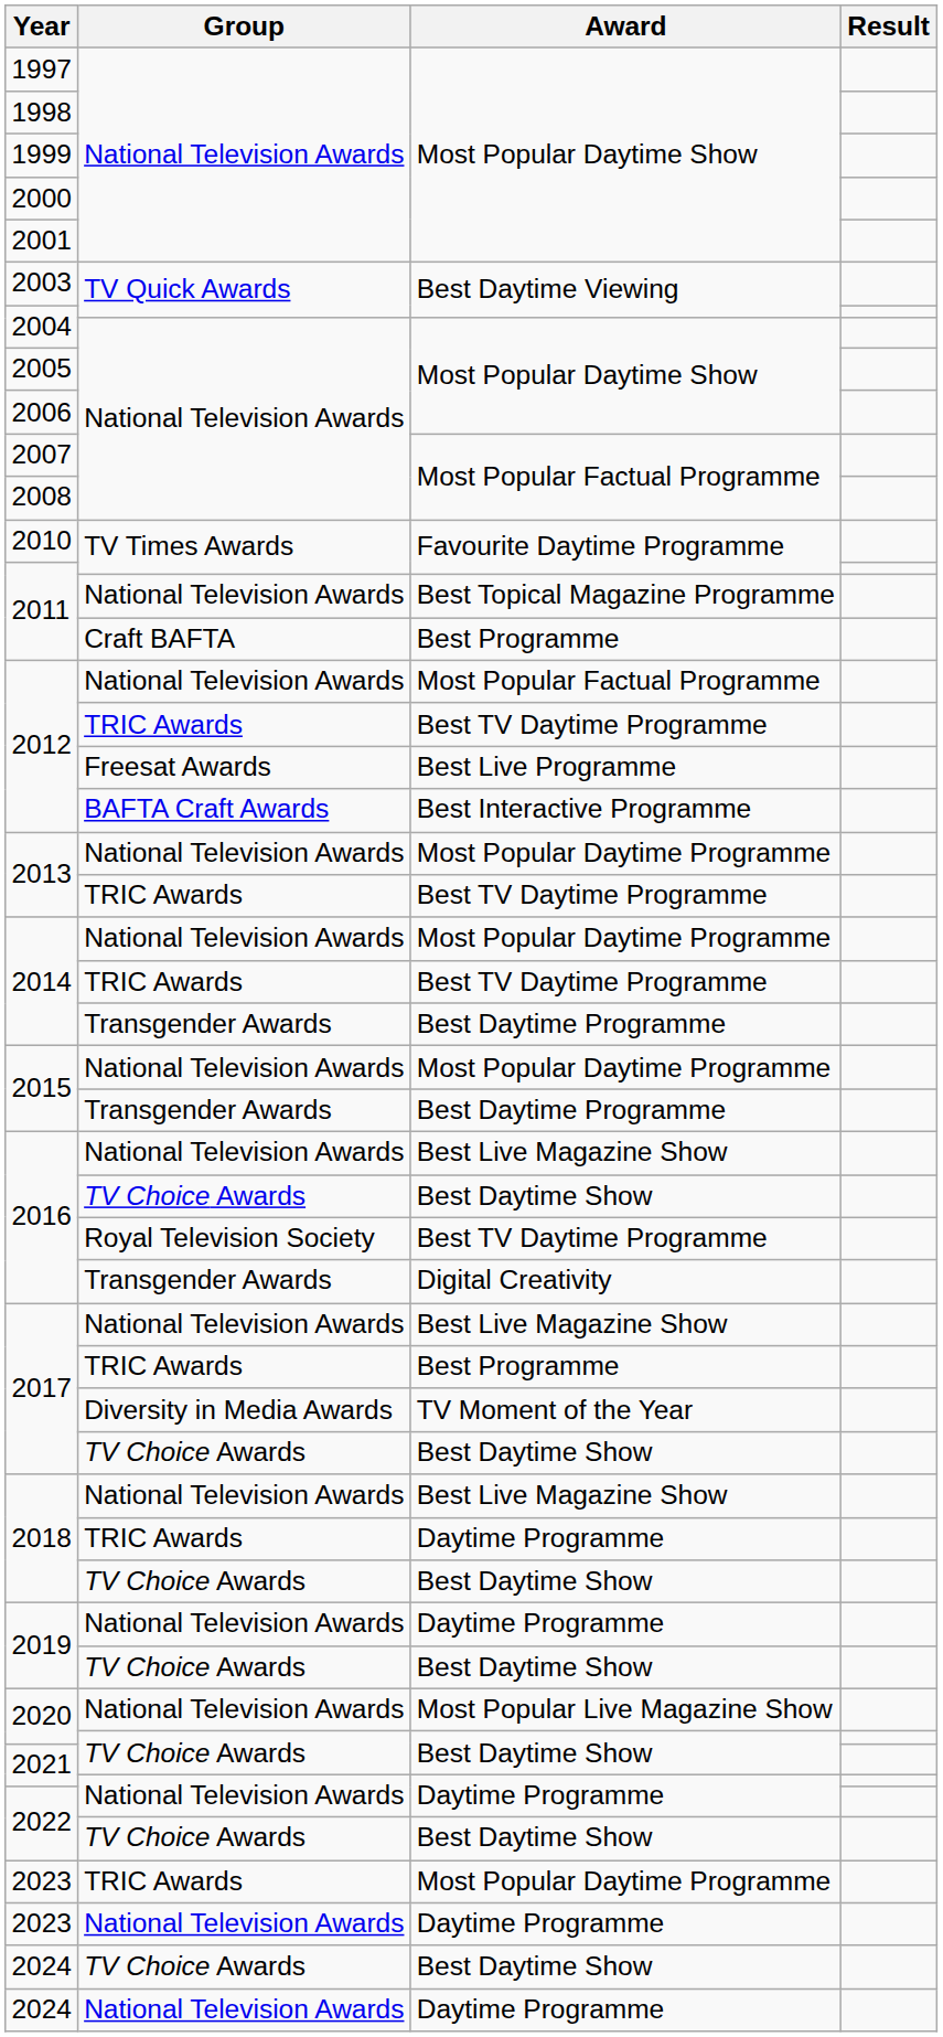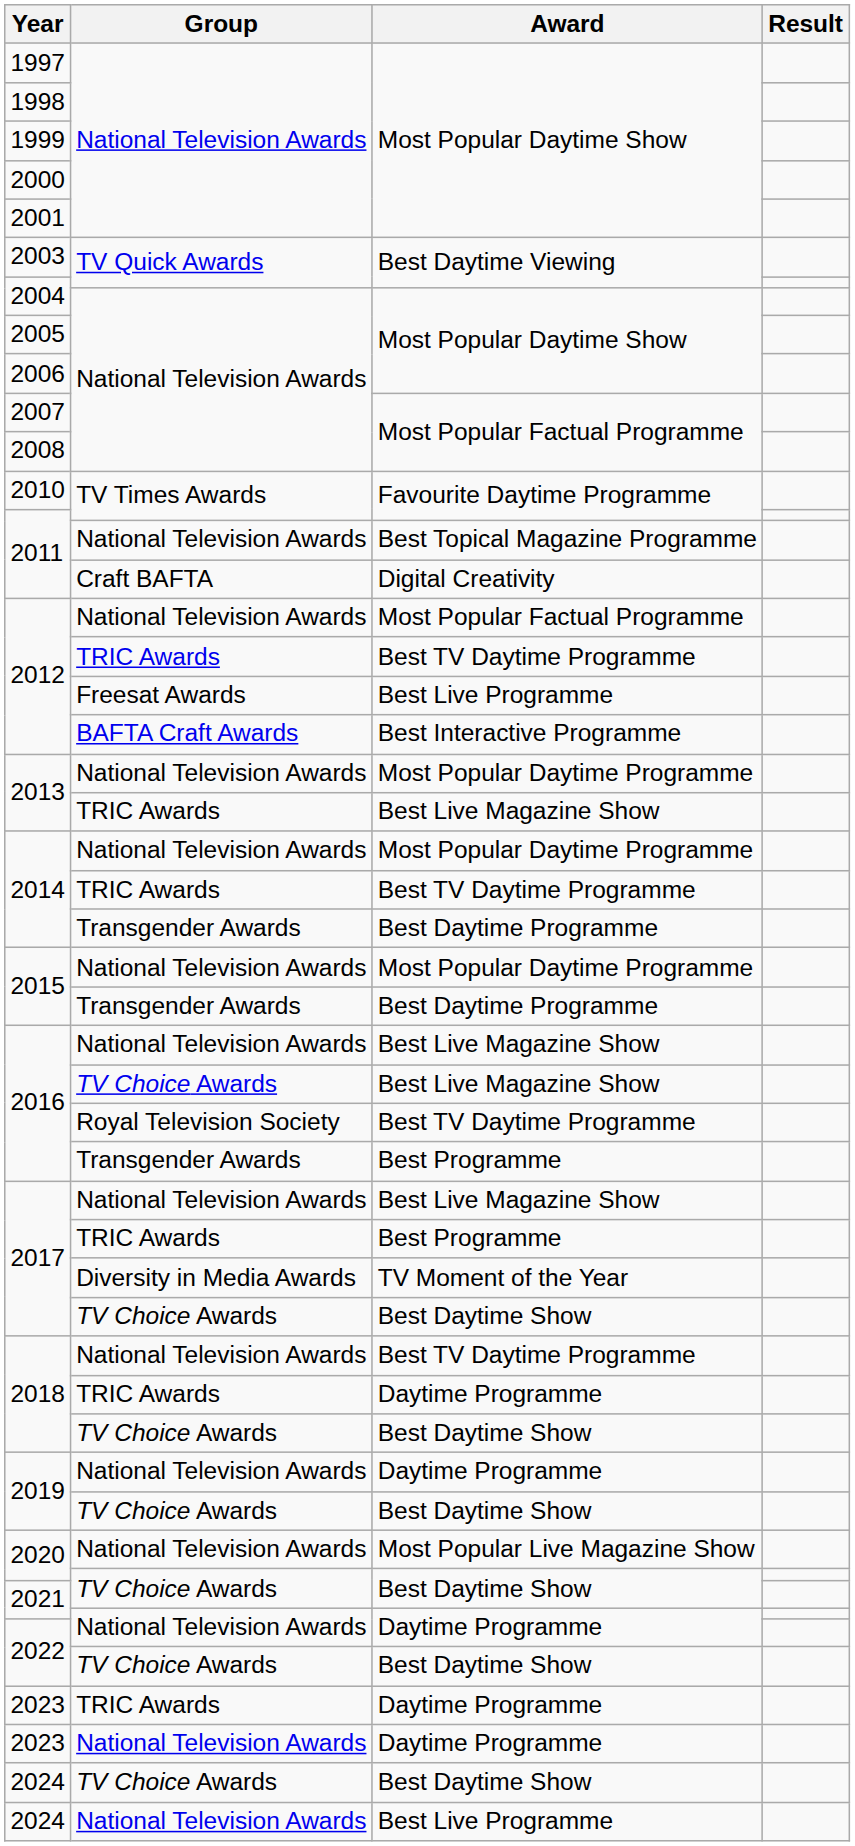2011 / Craft BAFTA | Award: Best Programme -> Digital Creativity
2013 / TRIC Awards | Award: Best TV Daytime Programme -> Best Live Magazine Show
2016 / TV Choice Awards | Award: Best Daytime Show -> Best Live Magazine Show
2016 / Transgender Awards | Award: Digital Creativity -> Best Programme
2018 / National Television Awards | Award: Best Live Magazine Show -> Best TV Daytime Programme
2023 / TRIC Awards | Award: Most Popular Daytime Programme -> Daytime Programme
2024 / National Television Awards | Award: Daytime Programme -> Best Live Programme
